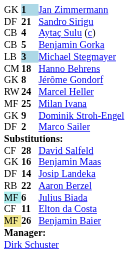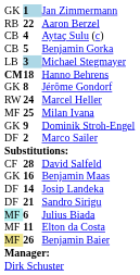rows swapped: Aaron Berzel <-> Sandro Sirigu
Hanno Behrens | column 1: normal -> bold
Elton da Costa | column 1: CF -> MF
